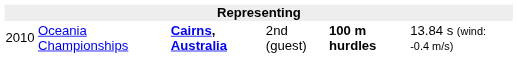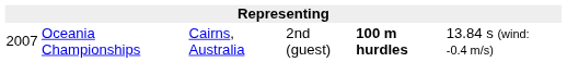Oceania Championships | column 1: 2010 -> 2007
Oceania Championships | column 3: bold -> normal
